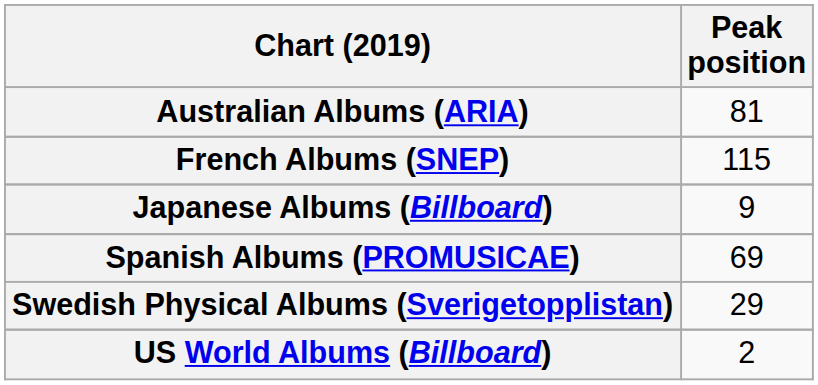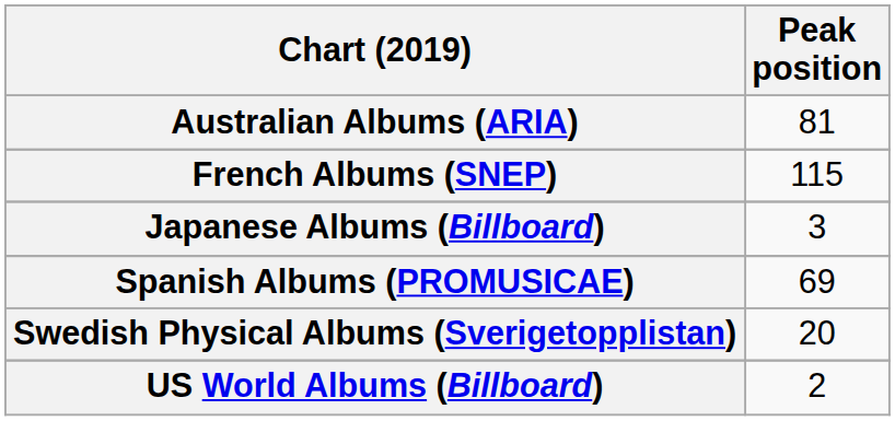Japanese Albums (Billboard) | Peak position: 9 -> 3
Swedish Physical Albums (Sverigetopplistan) | Peak position: 29 -> 20
